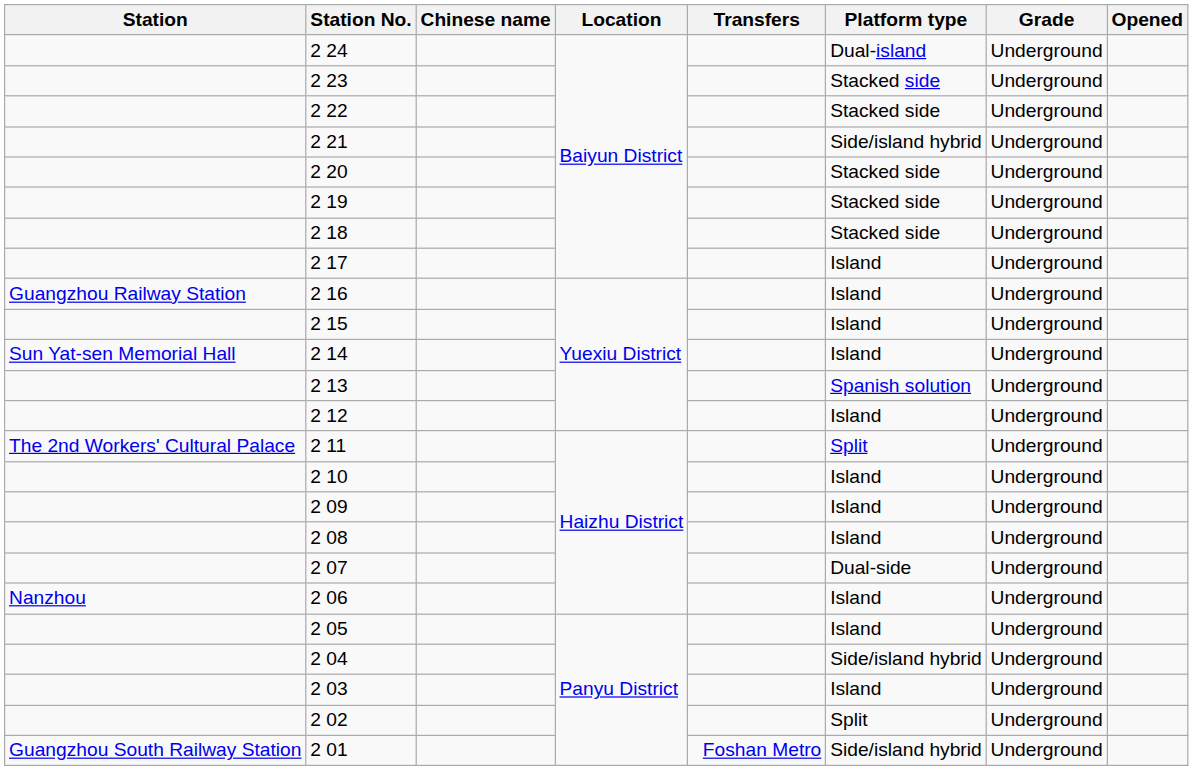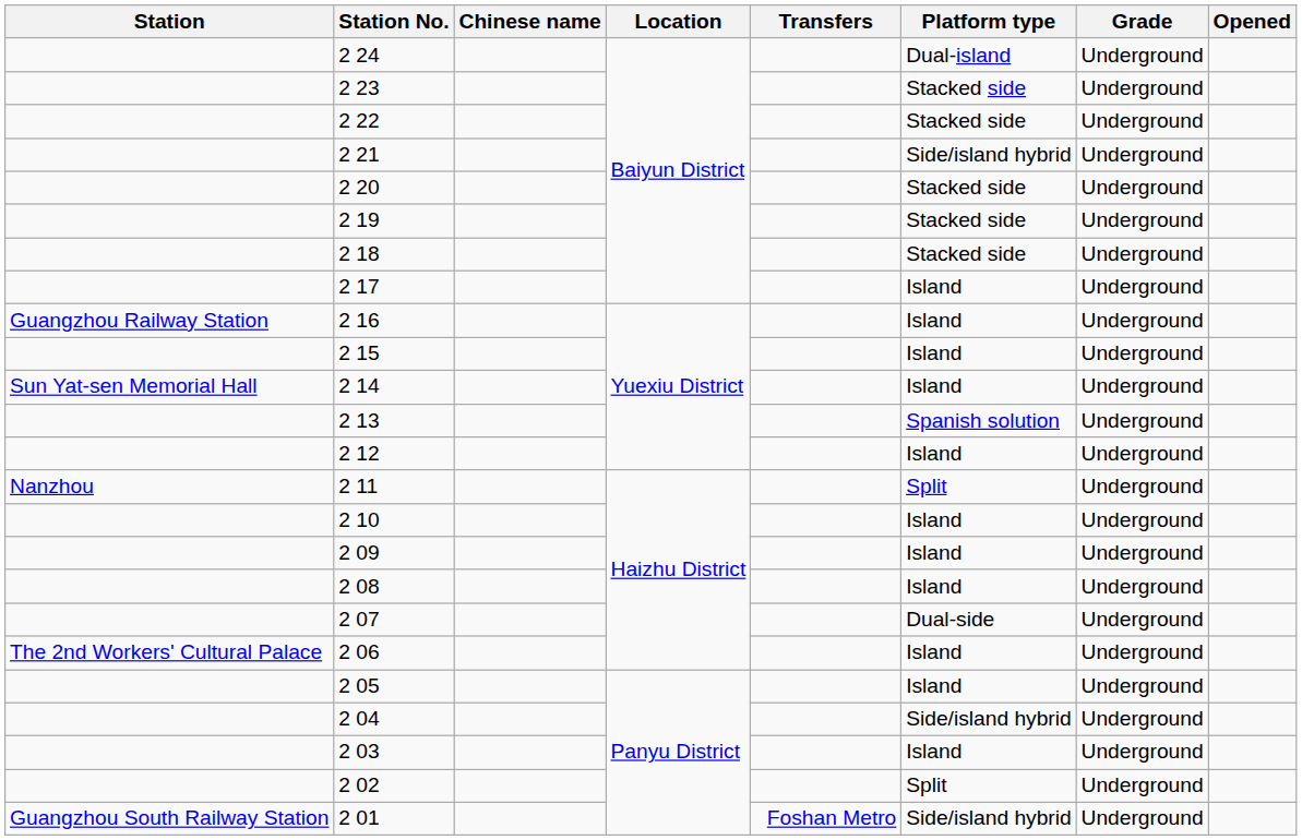2 11 | Station: The 2nd Workers' Cultural Palace -> Nanzhou
2 06 | Station: Nanzhou -> The 2nd Workers' Cultural Palace
